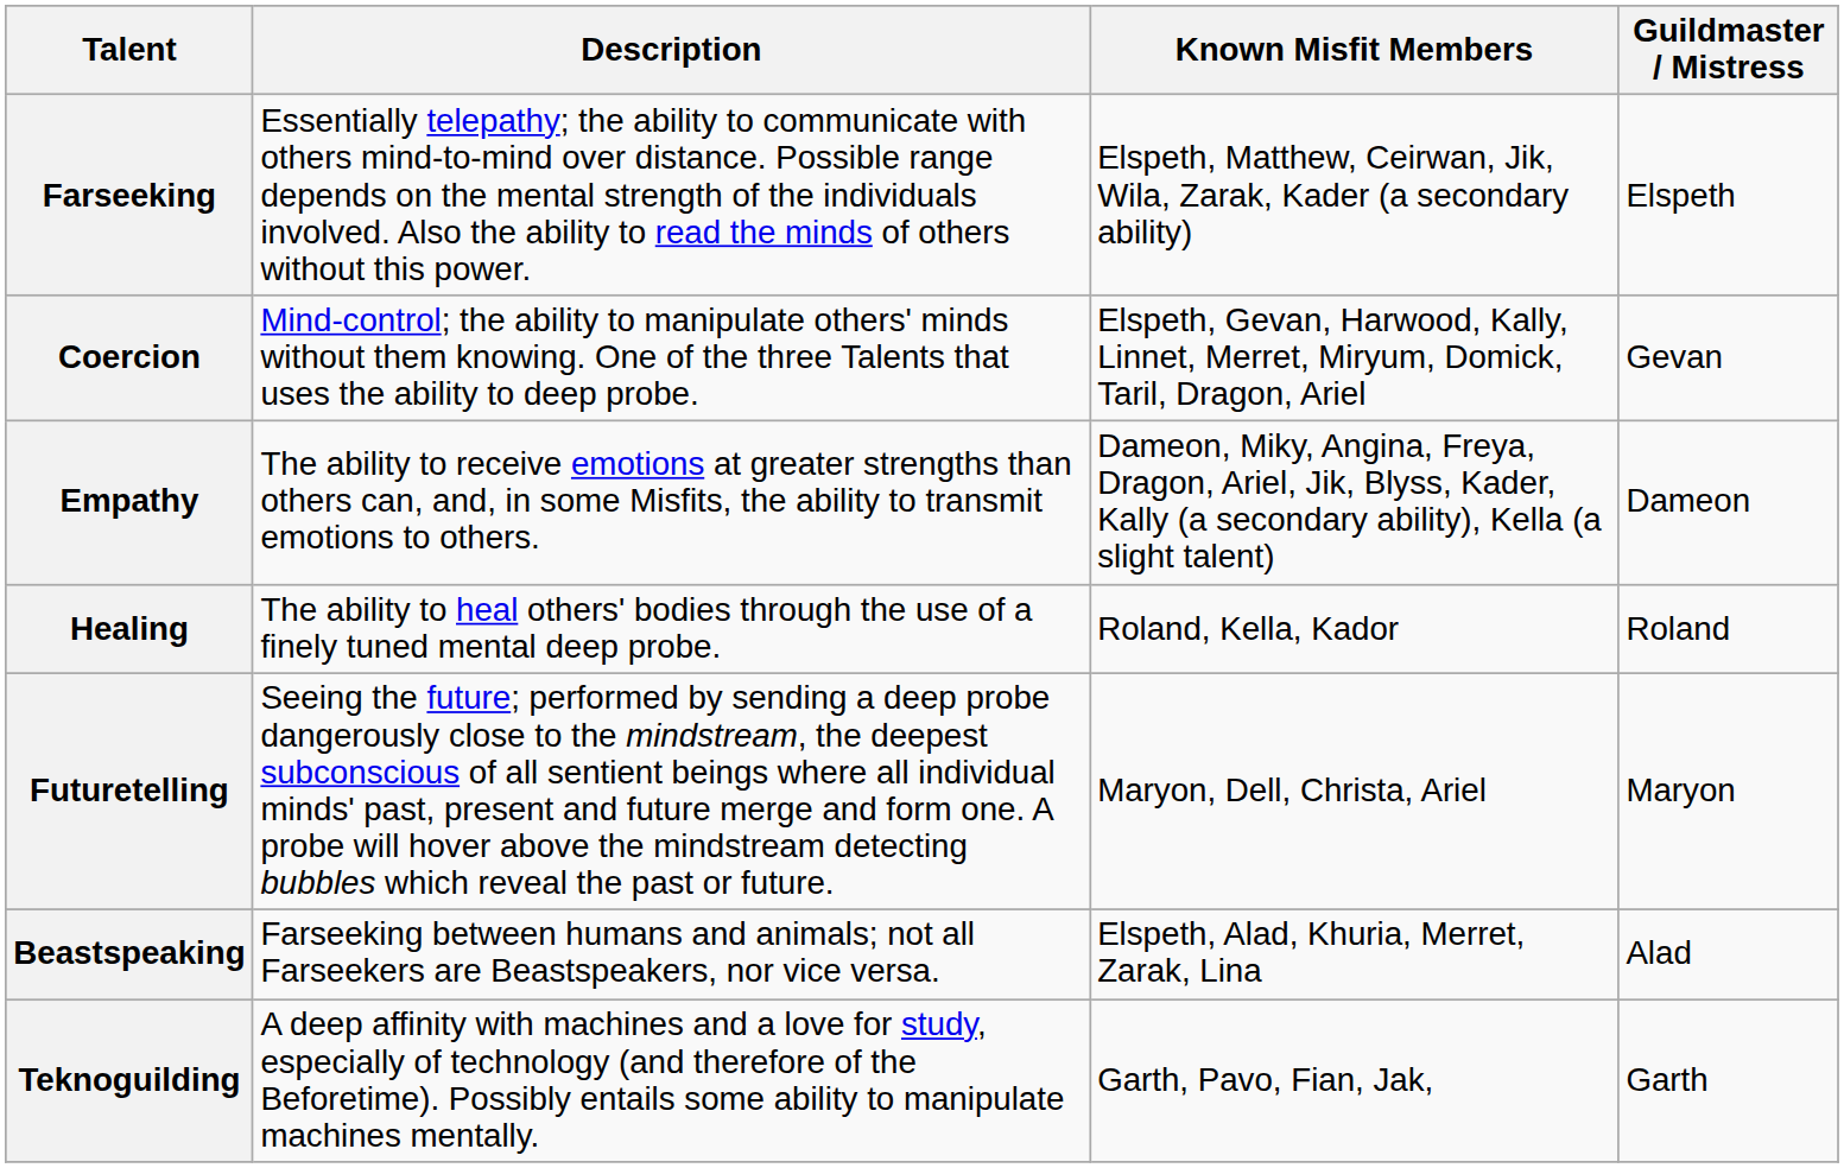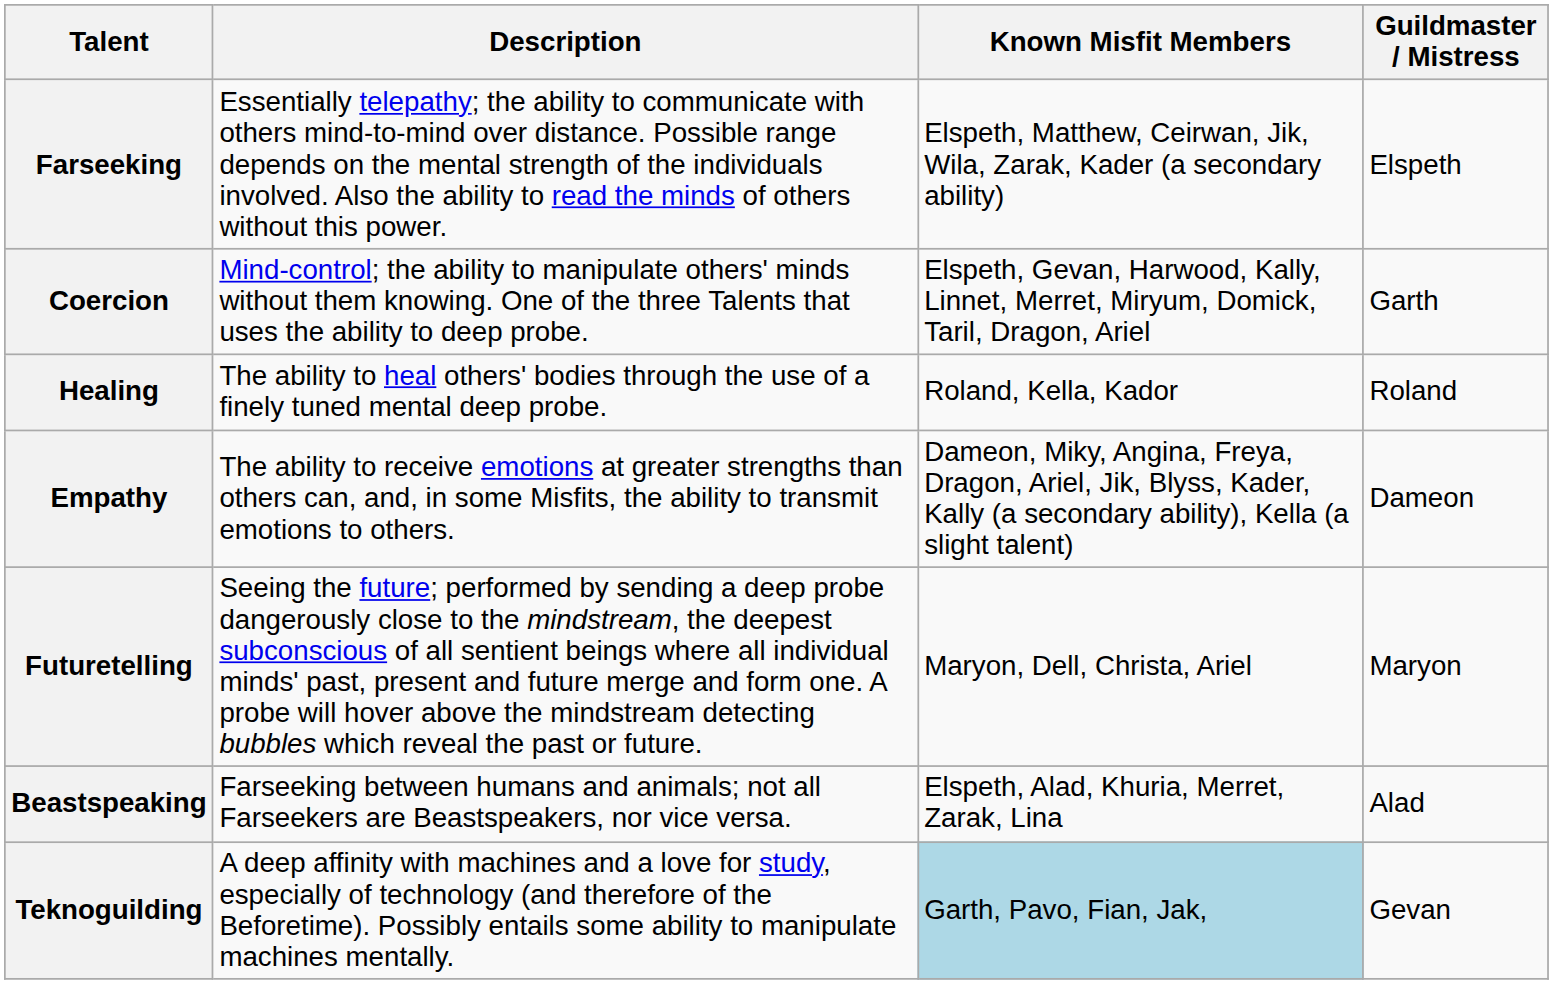Coercion | Guildmaster / Mistress: Gevan -> Garth
rows swapped: Empathy <-> Healing
Teknoguilding | Known Misfit Members: no background -> lightblue background
Teknoguilding | Guildmaster / Mistress: Garth -> Gevan
